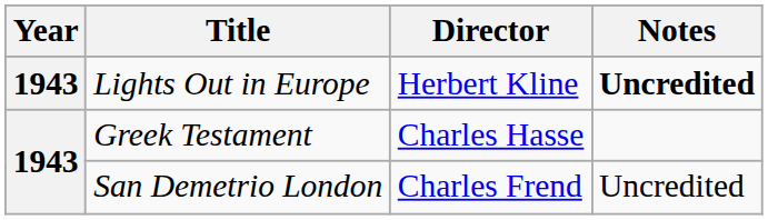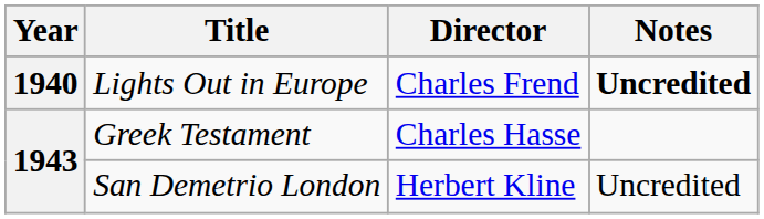Lights Out in Europe | Year: 1943 -> 1940
Lights Out in Europe | Director: Herbert Kline -> Charles Frend
San Demetrio London | Director: Charles Frend -> Herbert Kline
